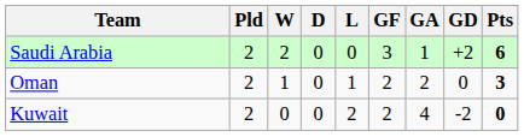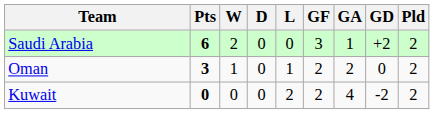columns swapped: Pld <-> Pts
